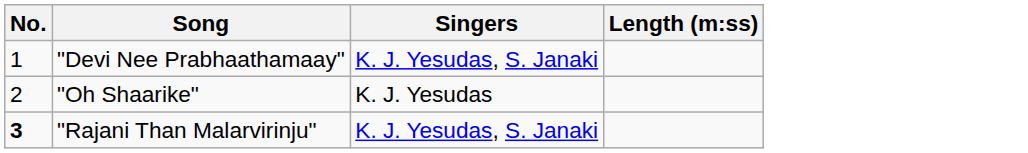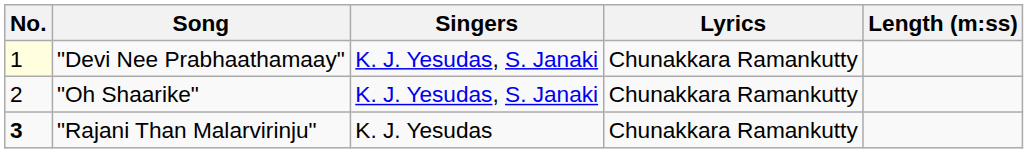+ column: Lyrics | Chunakkara Ramankutty | Chunakkara Ramankutty | Chunakkara Ramankutty
"Devi Nee Prabhaathamaay" | No.: no background -> lightyellow background
"Oh Shaarike" | Singers: K. J. Yesudas -> K. J. Yesudas, S. Janaki
"Rajani Than Malarvirinju" | Singers: K. J. Yesudas, S. Janaki -> K. J. Yesudas
